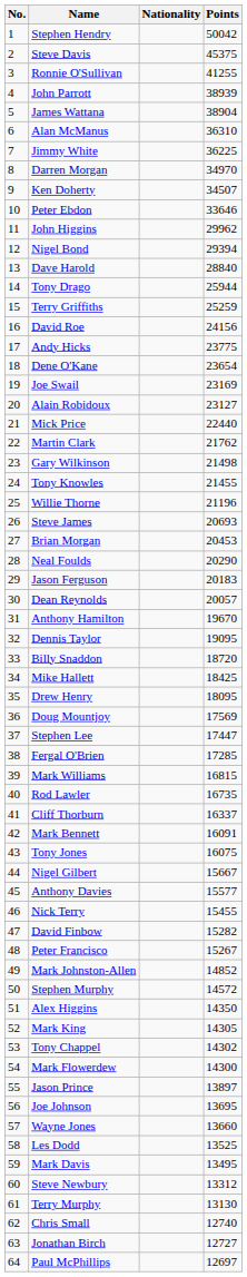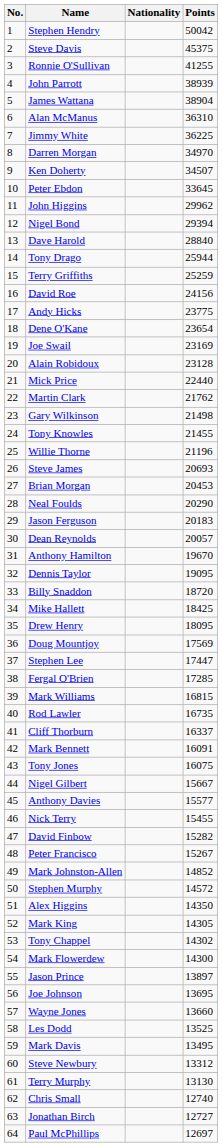Peter Ebdon | Points: 33646 -> 33645
Alain Robidoux | Points: 23127 -> 23128
